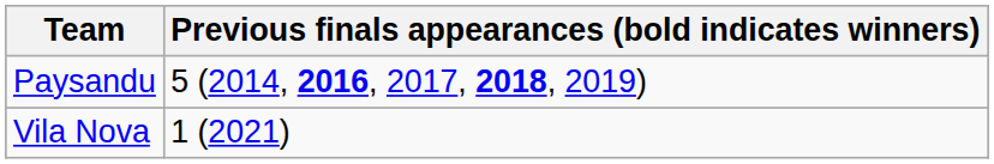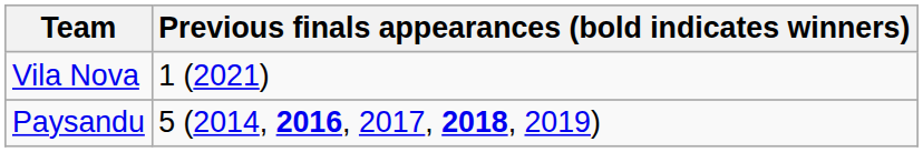rows swapped: Paysandu <-> Vila Nova
